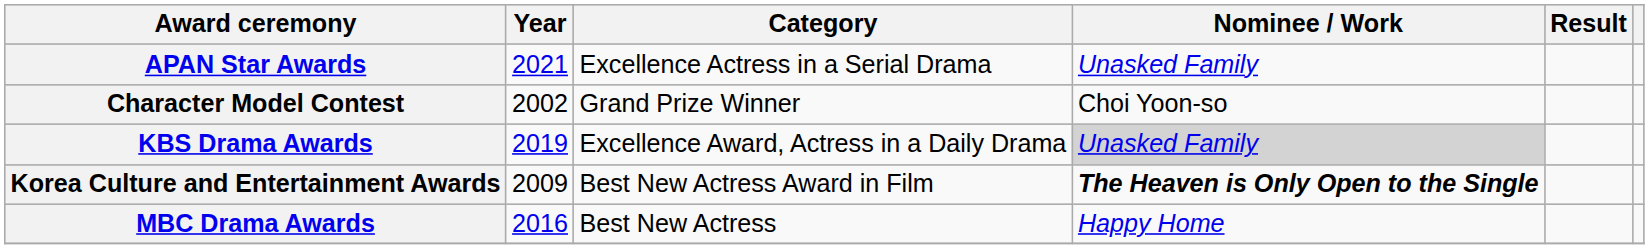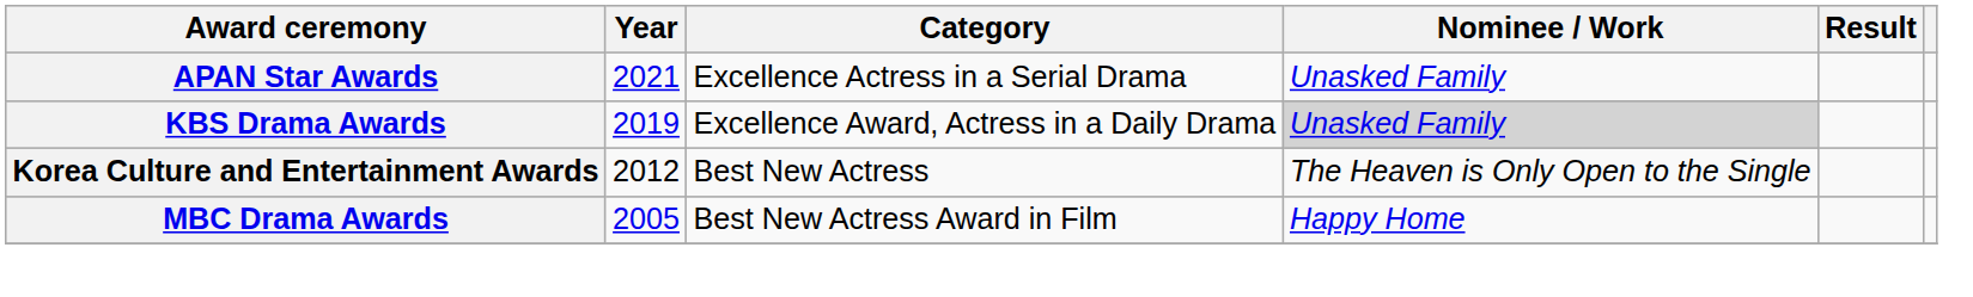- row: Character Model Contest | 2002 | Grand Prize Winner | Choi Yoon-so
Korea Culture and Entertainment Awards | Year: 2009 -> 2012
Korea Culture and Entertainment Awards | Category: Best New Actress Award in Film -> Best New Actress
Korea Culture and Entertainment Awards | Nominee / Work: bold -> normal
MBC Drama Awards | Year: 2016 -> 2005
MBC Drama Awards | Category: Best New Actress -> Best New Actress Award in Film
